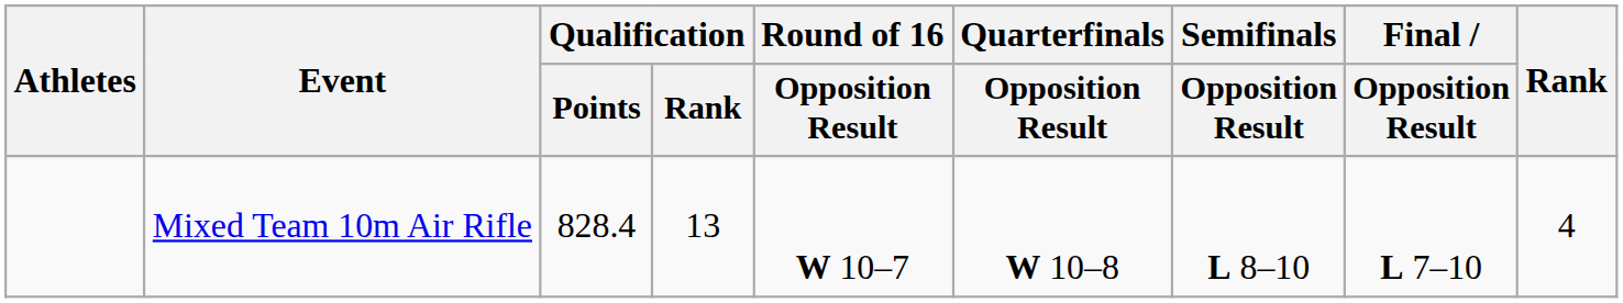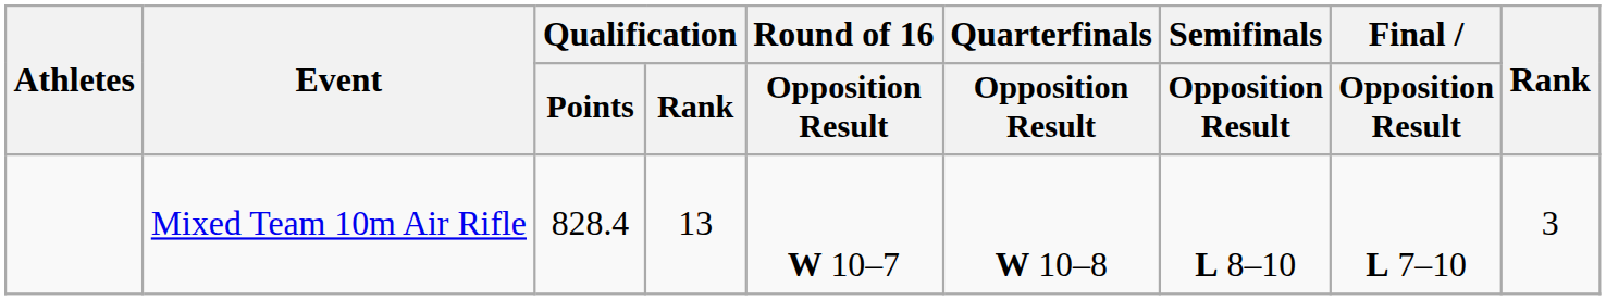Mixed Team 10m Air Rifle | Rank: 4 -> 3
